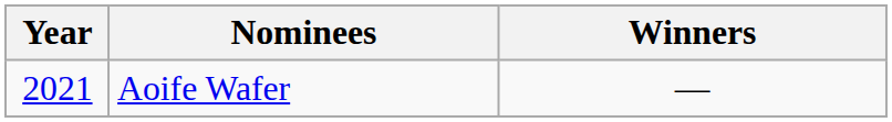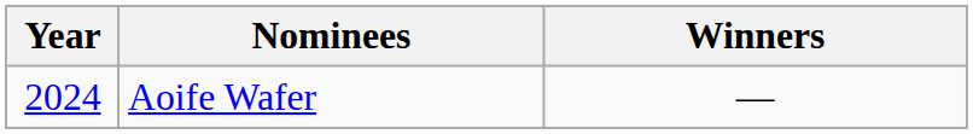Aoife Wafer | Year: 2021 -> 2024
